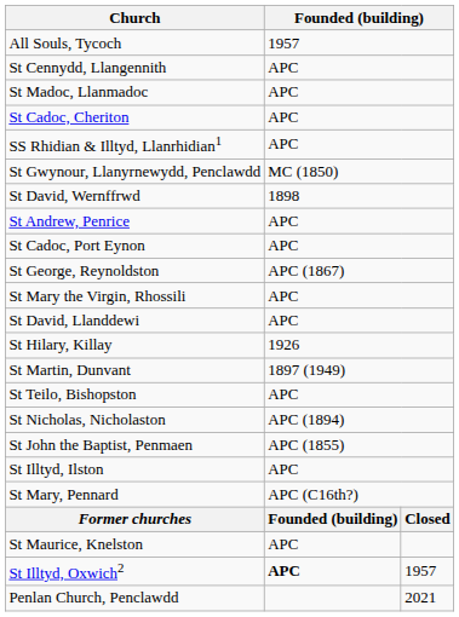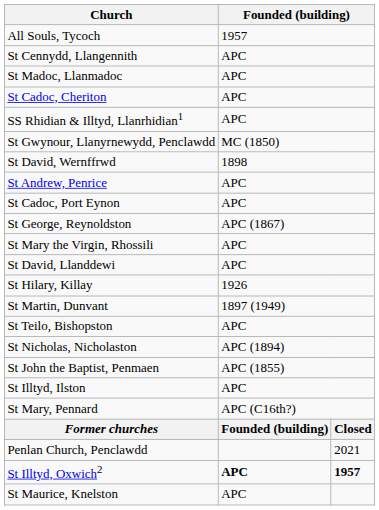rows swapped: Penlan Church, Penclawdd <-> St Maurice, Knelston
St Illtyd, Oxwich2 | column 3: normal -> bold
